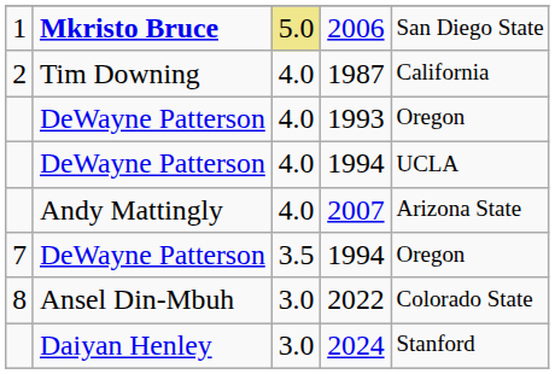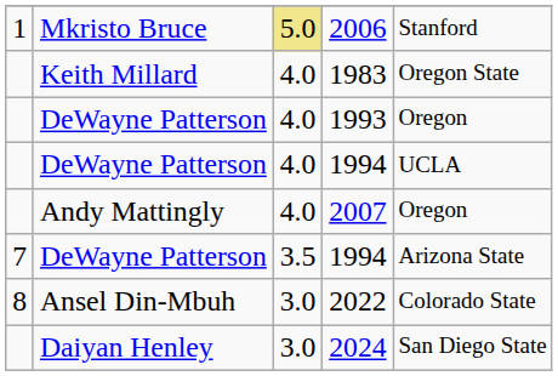2006 | column 2: bold -> normal
2006 | column 5: San Diego State -> Stanford
- row: 2 | Tim Downing | 4.0 | 1987 | California
+ row: Keith Millard | 4.0 | 1983 | Oregon State
2007 | column 5: Arizona State -> Oregon
7 / 1994 | column 5: Oregon -> Arizona State
2024 | column 5: Stanford -> San Diego State
